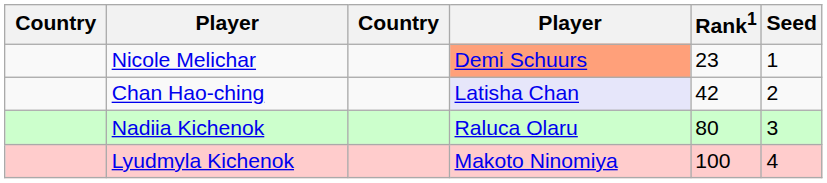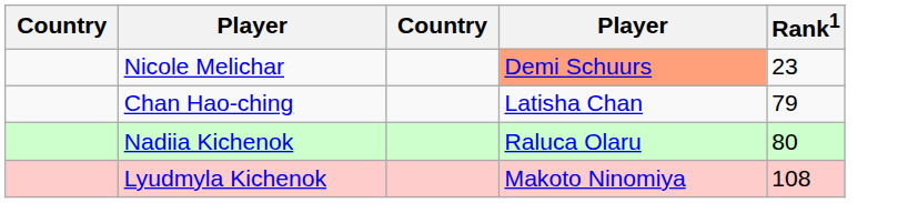- column: Seed | 1 | 2 | 3 | 4
Chan Hao-ching | column 4: lavender background -> no background
Chan Hao-ching | Rank1: 42 -> 79
Lyudmyla Kichenok | Rank1: 100 -> 108
